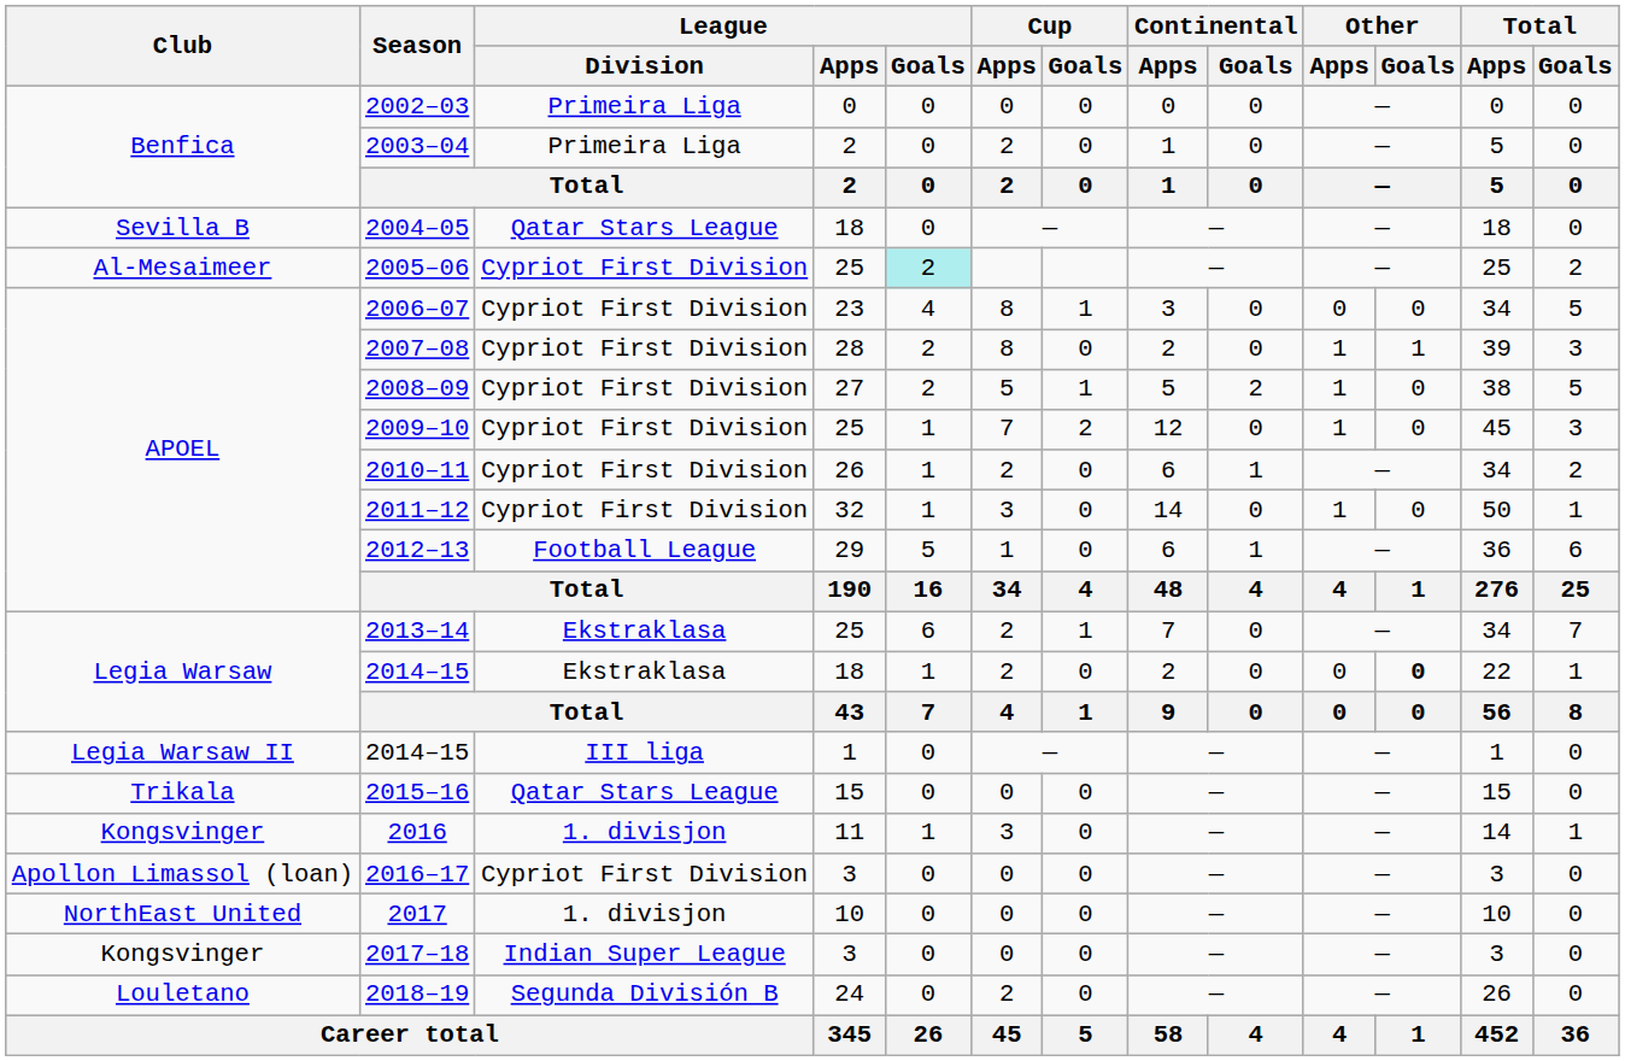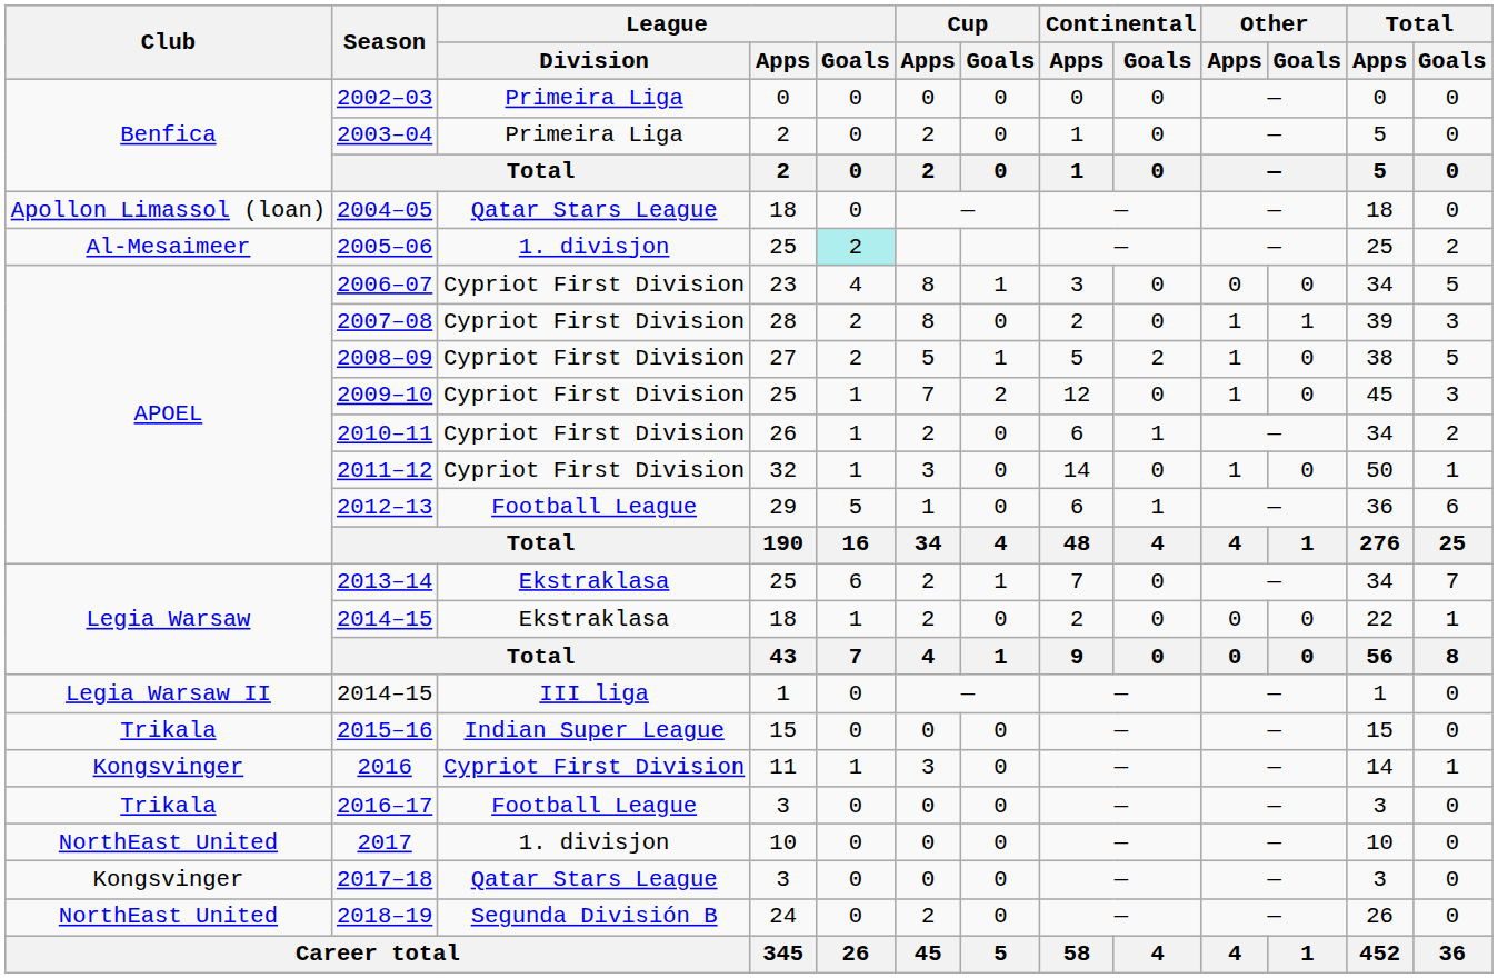2004–05 | Club: Sevilla B -> Apollon Limassol (loan)
2005–06 | League / Division: Cypriot First Division -> 1. divisjon
2014–15 / 18 | Other / Goals: bold -> normal
2015–16 | League / Division: Qatar Stars League -> Indian Super League
2016 | League / Division: 1. divisjon -> Cypriot First Division
2016–17 | Club: Apollon Limassol (loan) -> Trikala
2016–17 | League / Division: Cypriot First Division -> Football League
2017–18 | League / Division: Indian Super League -> Qatar Stars League
2018–19 | Club: Louletano -> NorthEast United
